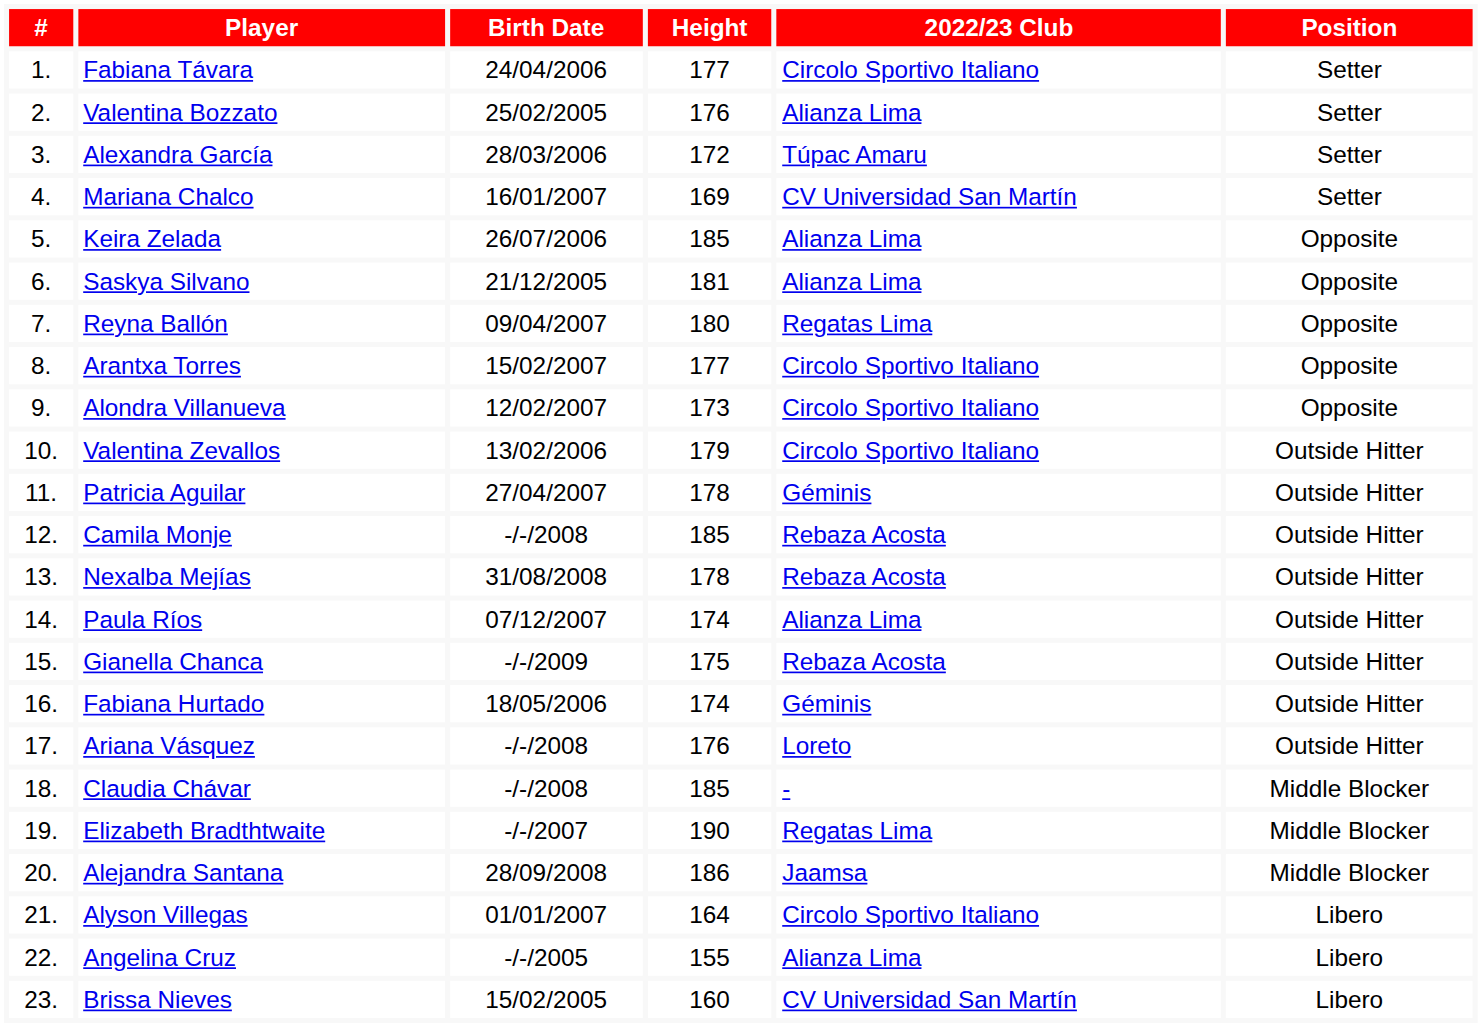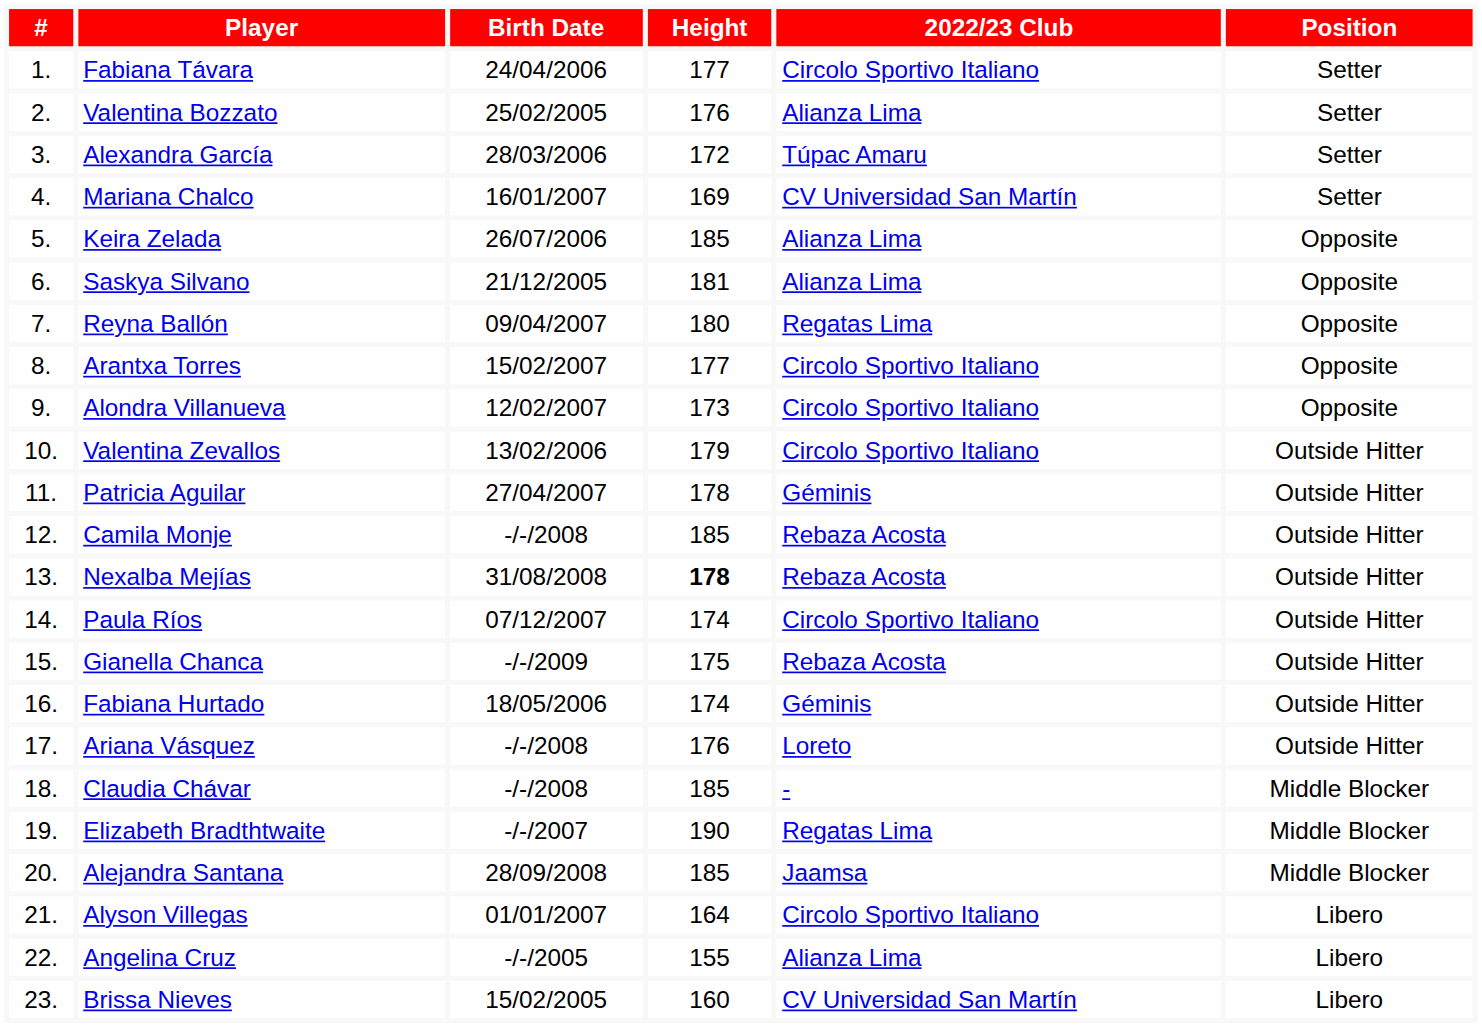Nexalba Mejías | Height: normal -> bold
Paula Ríos | 2022/23 Club: Alianza Lima -> Circolo Sportivo Italiano
Alejandra Santana | Height: 186 -> 185
